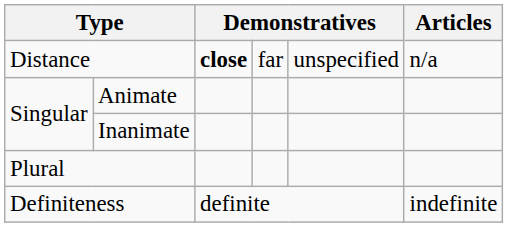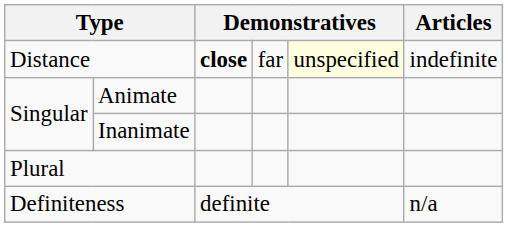Distance | column 5: no background -> lightyellow background
Distance | Articles: n/a -> indefinite
Definiteness | Articles: indefinite -> n/a
